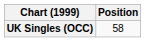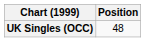UK Singles (OCC) | Position: 58 -> 48
